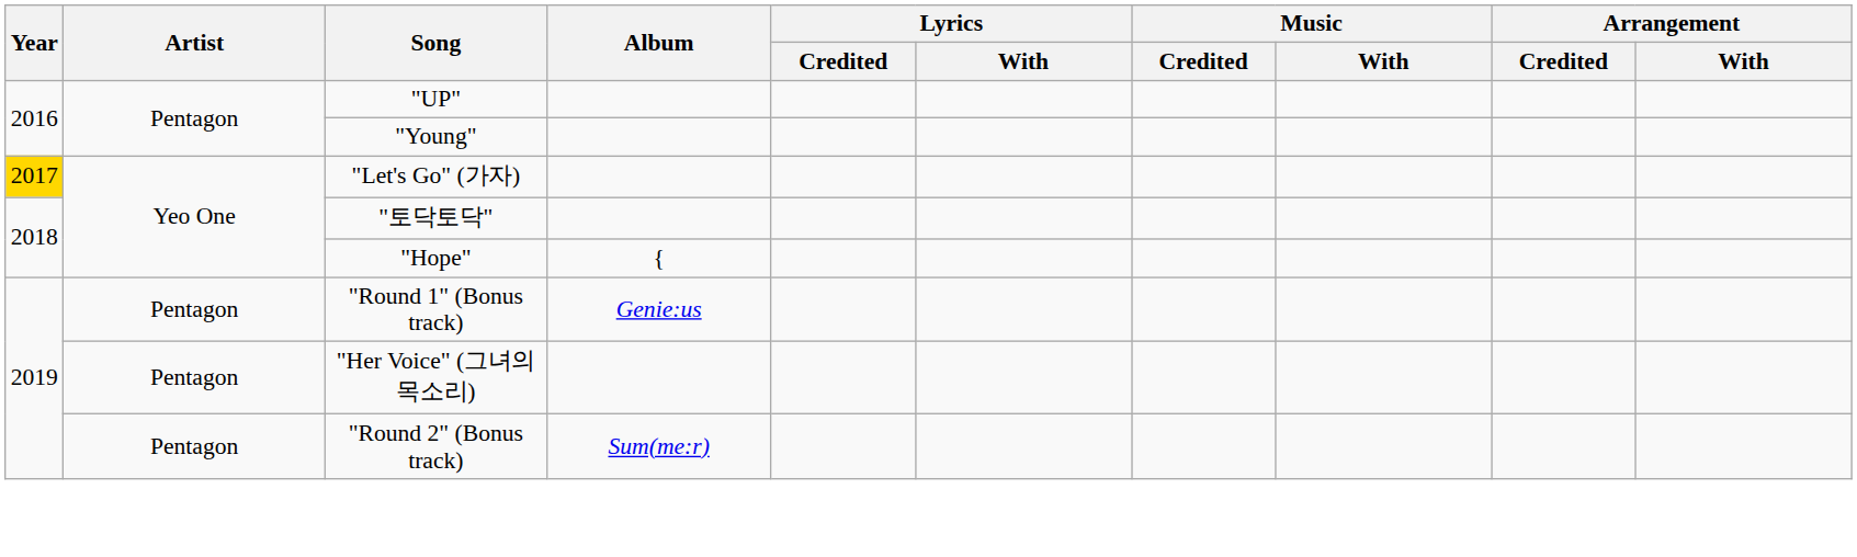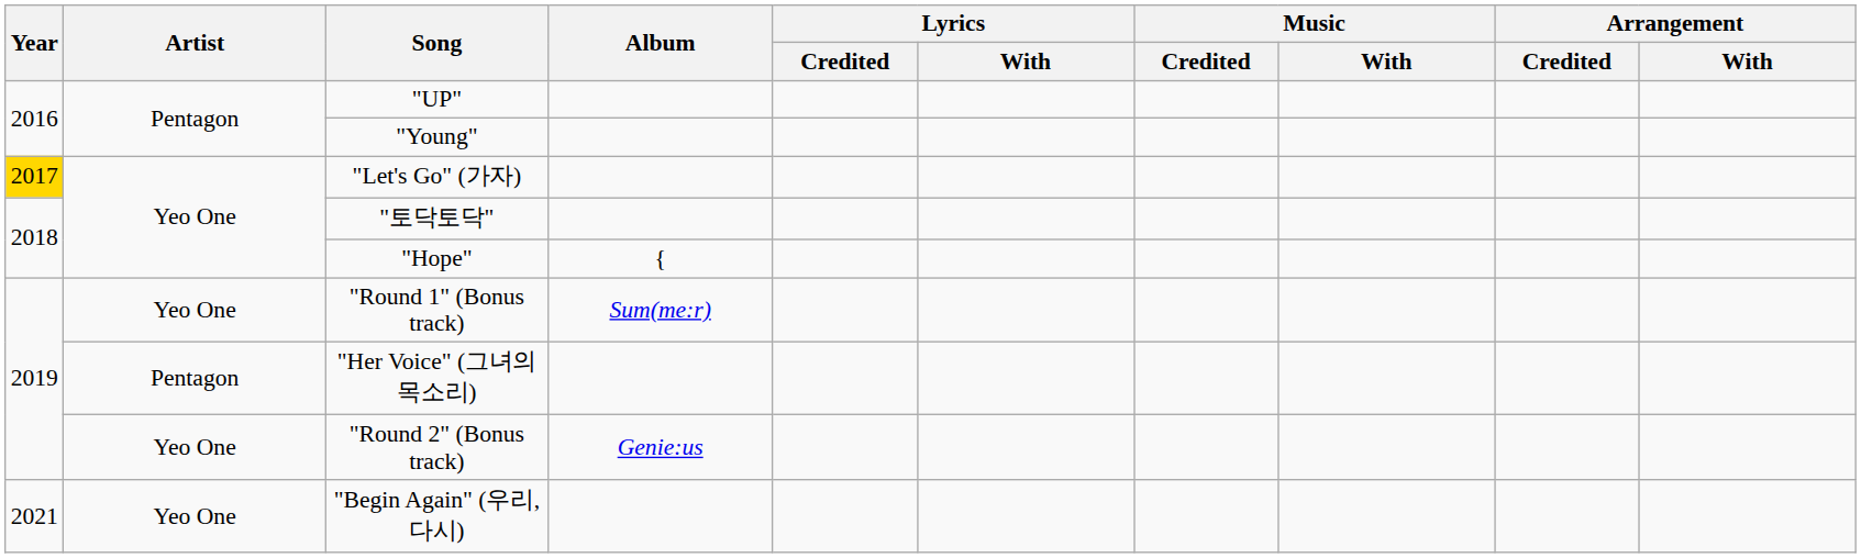"Round 1" (Bonus track) | Artist: Pentagon -> Yeo One
"Round 1" (Bonus track) | Album: Genie:us -> Sum(me:r)
"Round 2" (Bonus track) | Artist: Pentagon -> Yeo One
"Round 2" (Bonus track) | Album: Sum(me:r) -> Genie:us
+ row: 2021 | Yeo One | "Begin Again" (우리, 다시)
